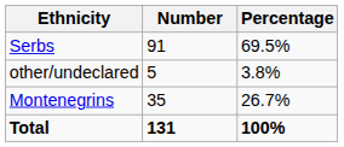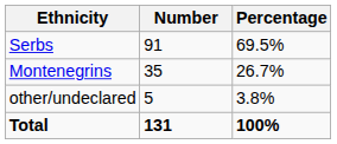rows swapped: Montenegrins <-> other/undeclared
